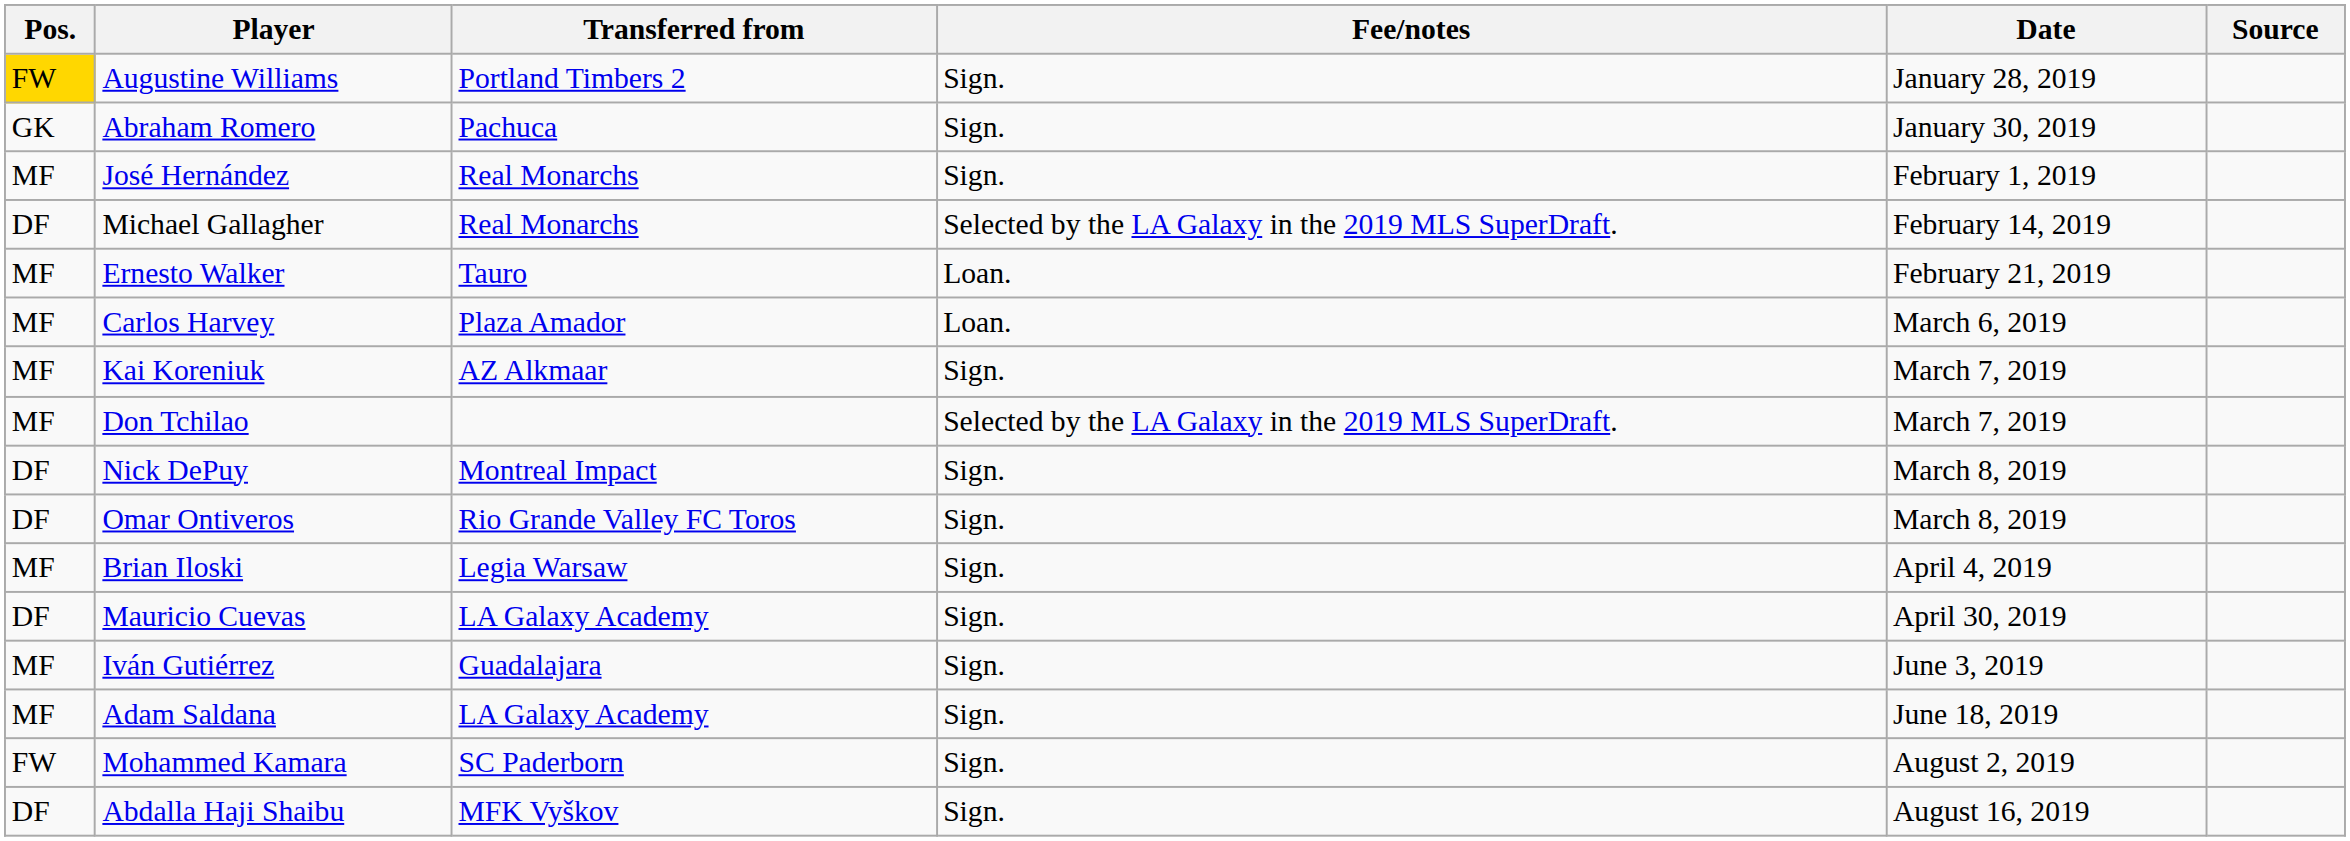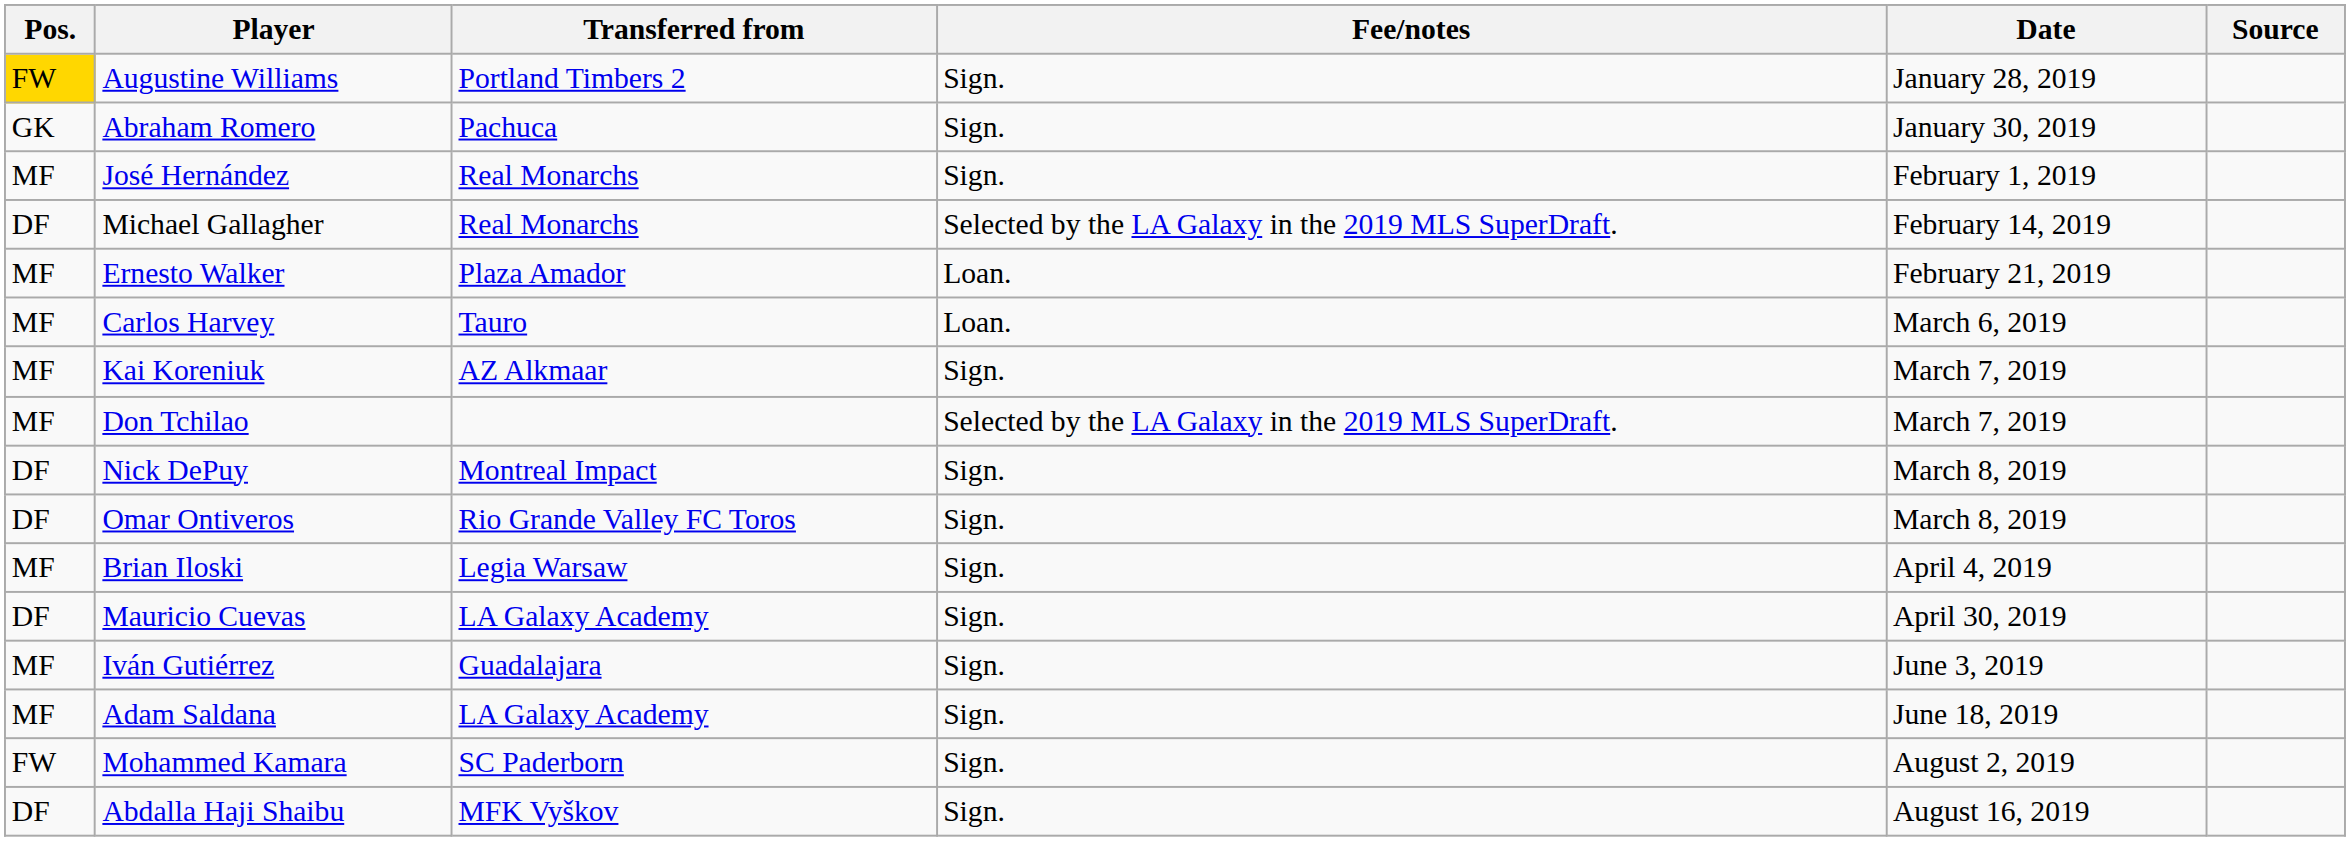Ernesto Walker | Transferred from: Tauro -> Plaza Amador
Carlos Harvey | Transferred from: Plaza Amador -> Tauro
